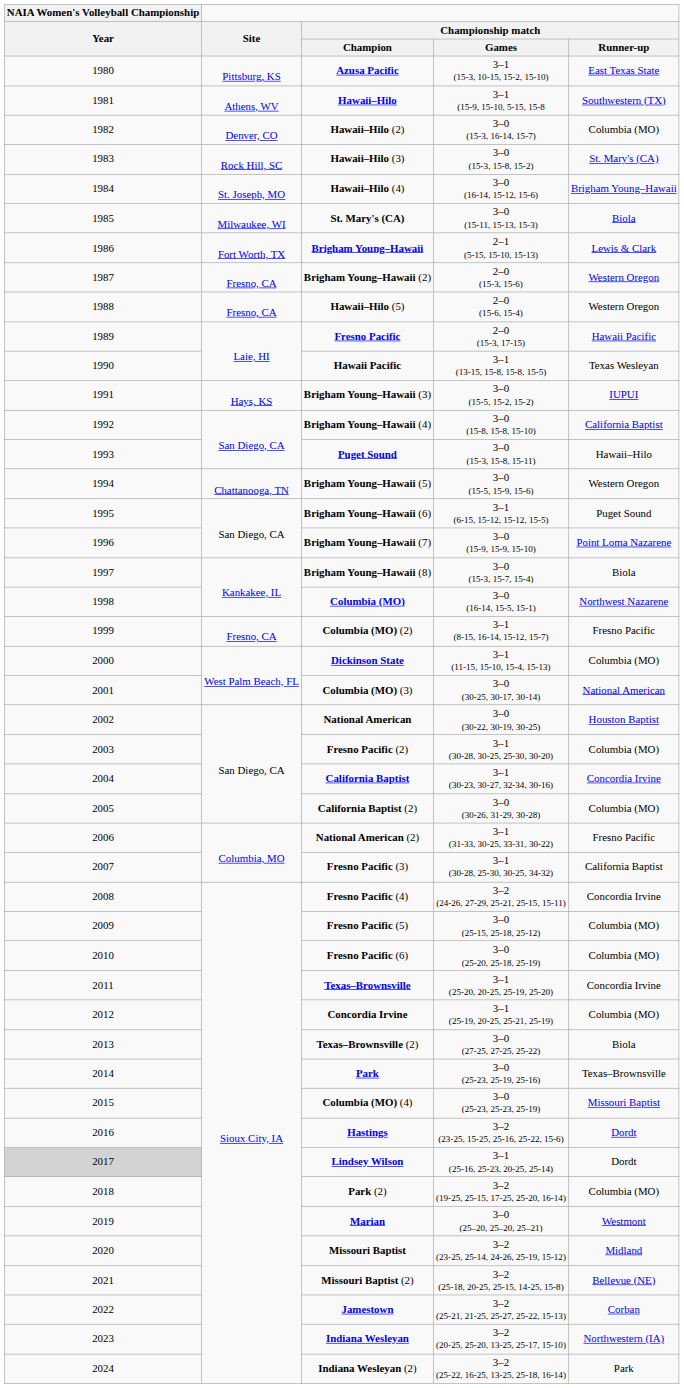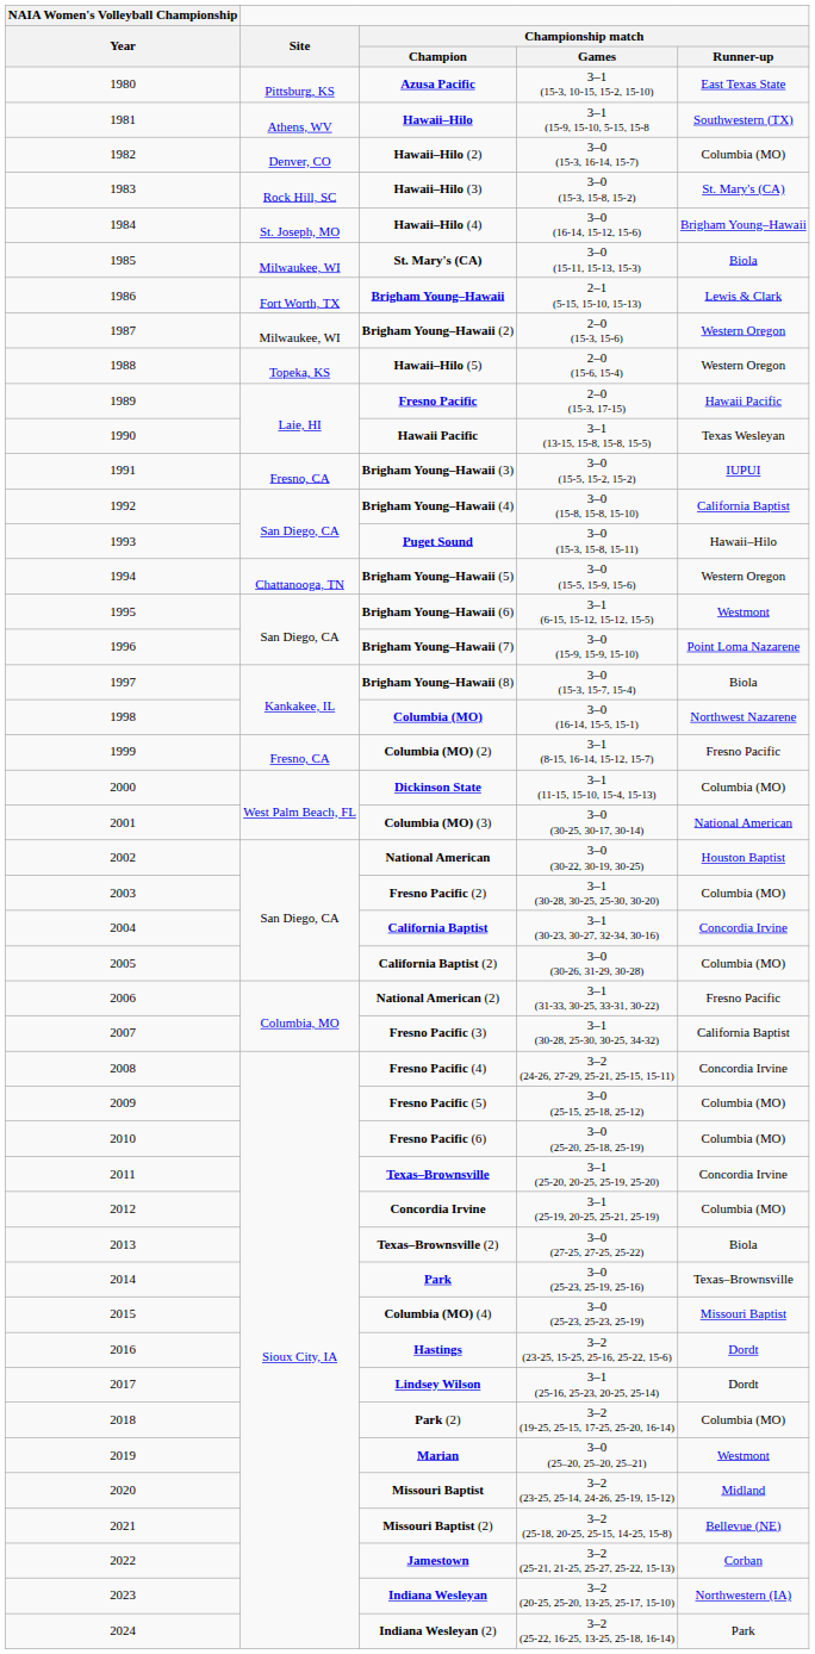Brigham Young–Hawaii (2) | Site: Fresno, CA -> Milwaukee, WI
Hawaii–Hilo (5) | Site: Fresno, CA -> Topeka, KS
Brigham Young–Hawaii (3) | Site: Hays, KS -> Fresno, CA
Brigham Young–Hawaii (6) | Championship match / Runner-up: Puget Sound -> Westmont
Lindsey Wilson | NAIA Women's Volleyball Championship / Year: lightgrey background -> no background
